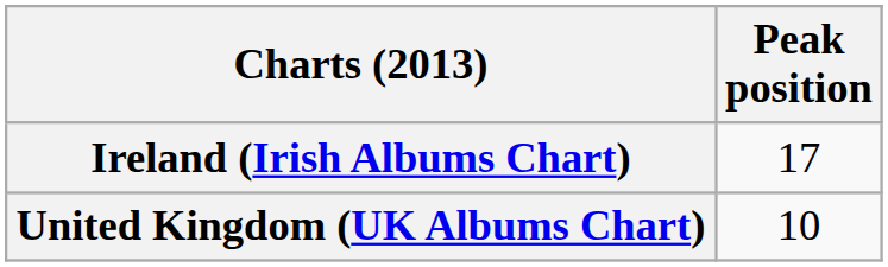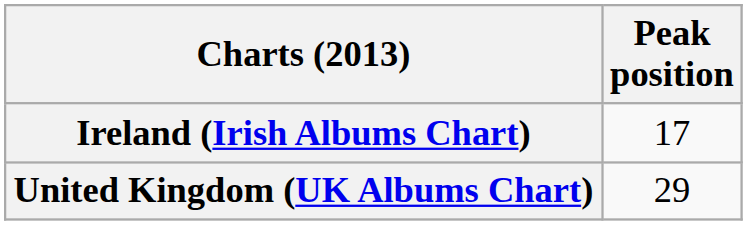United Kingdom (UK Albums Chart) | Peak position: 10 -> 29
